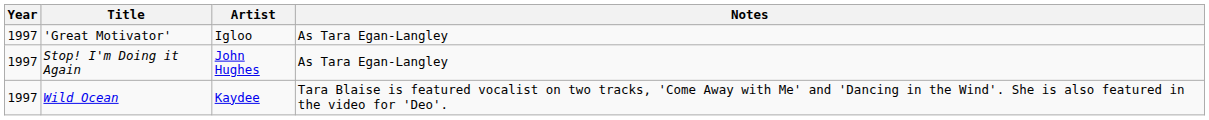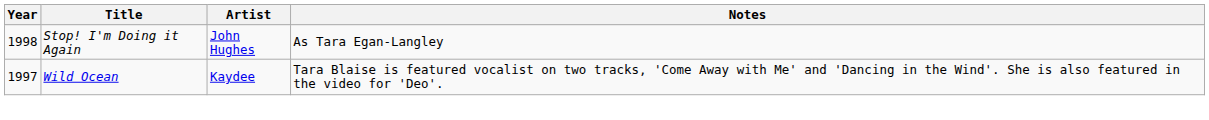- row: 1997 | 'Great Motivator' | Igloo | As Tara Egan-Langley
Stop! I'm Doing it Again | Year: 1997 -> 1998
